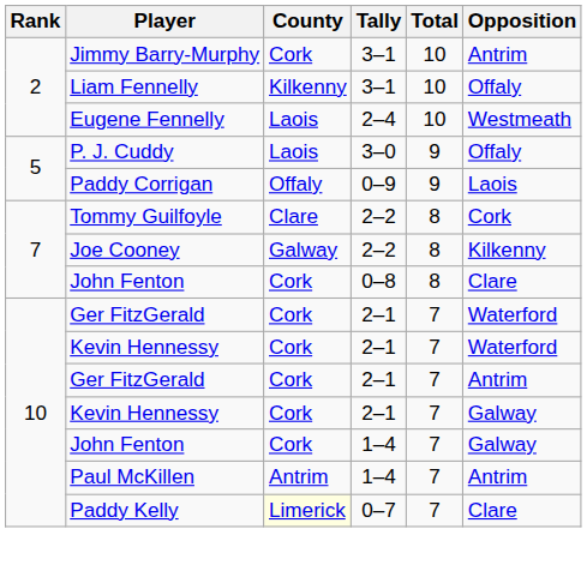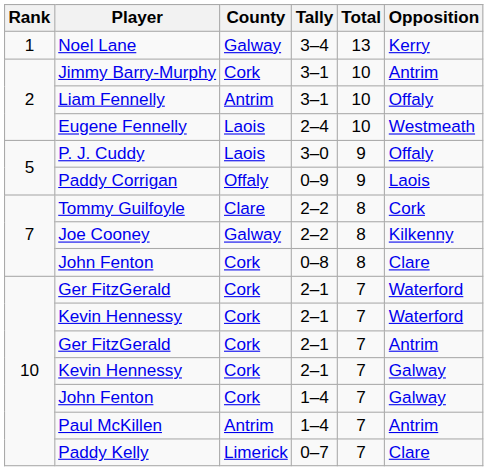+ row: 1 | Noel Lane | Galway | 3–4 | 13 | Kerry
Liam Fennelly | County: Kilkenny -> Antrim
Paddy Kelly | County: lightyellow background -> no background
